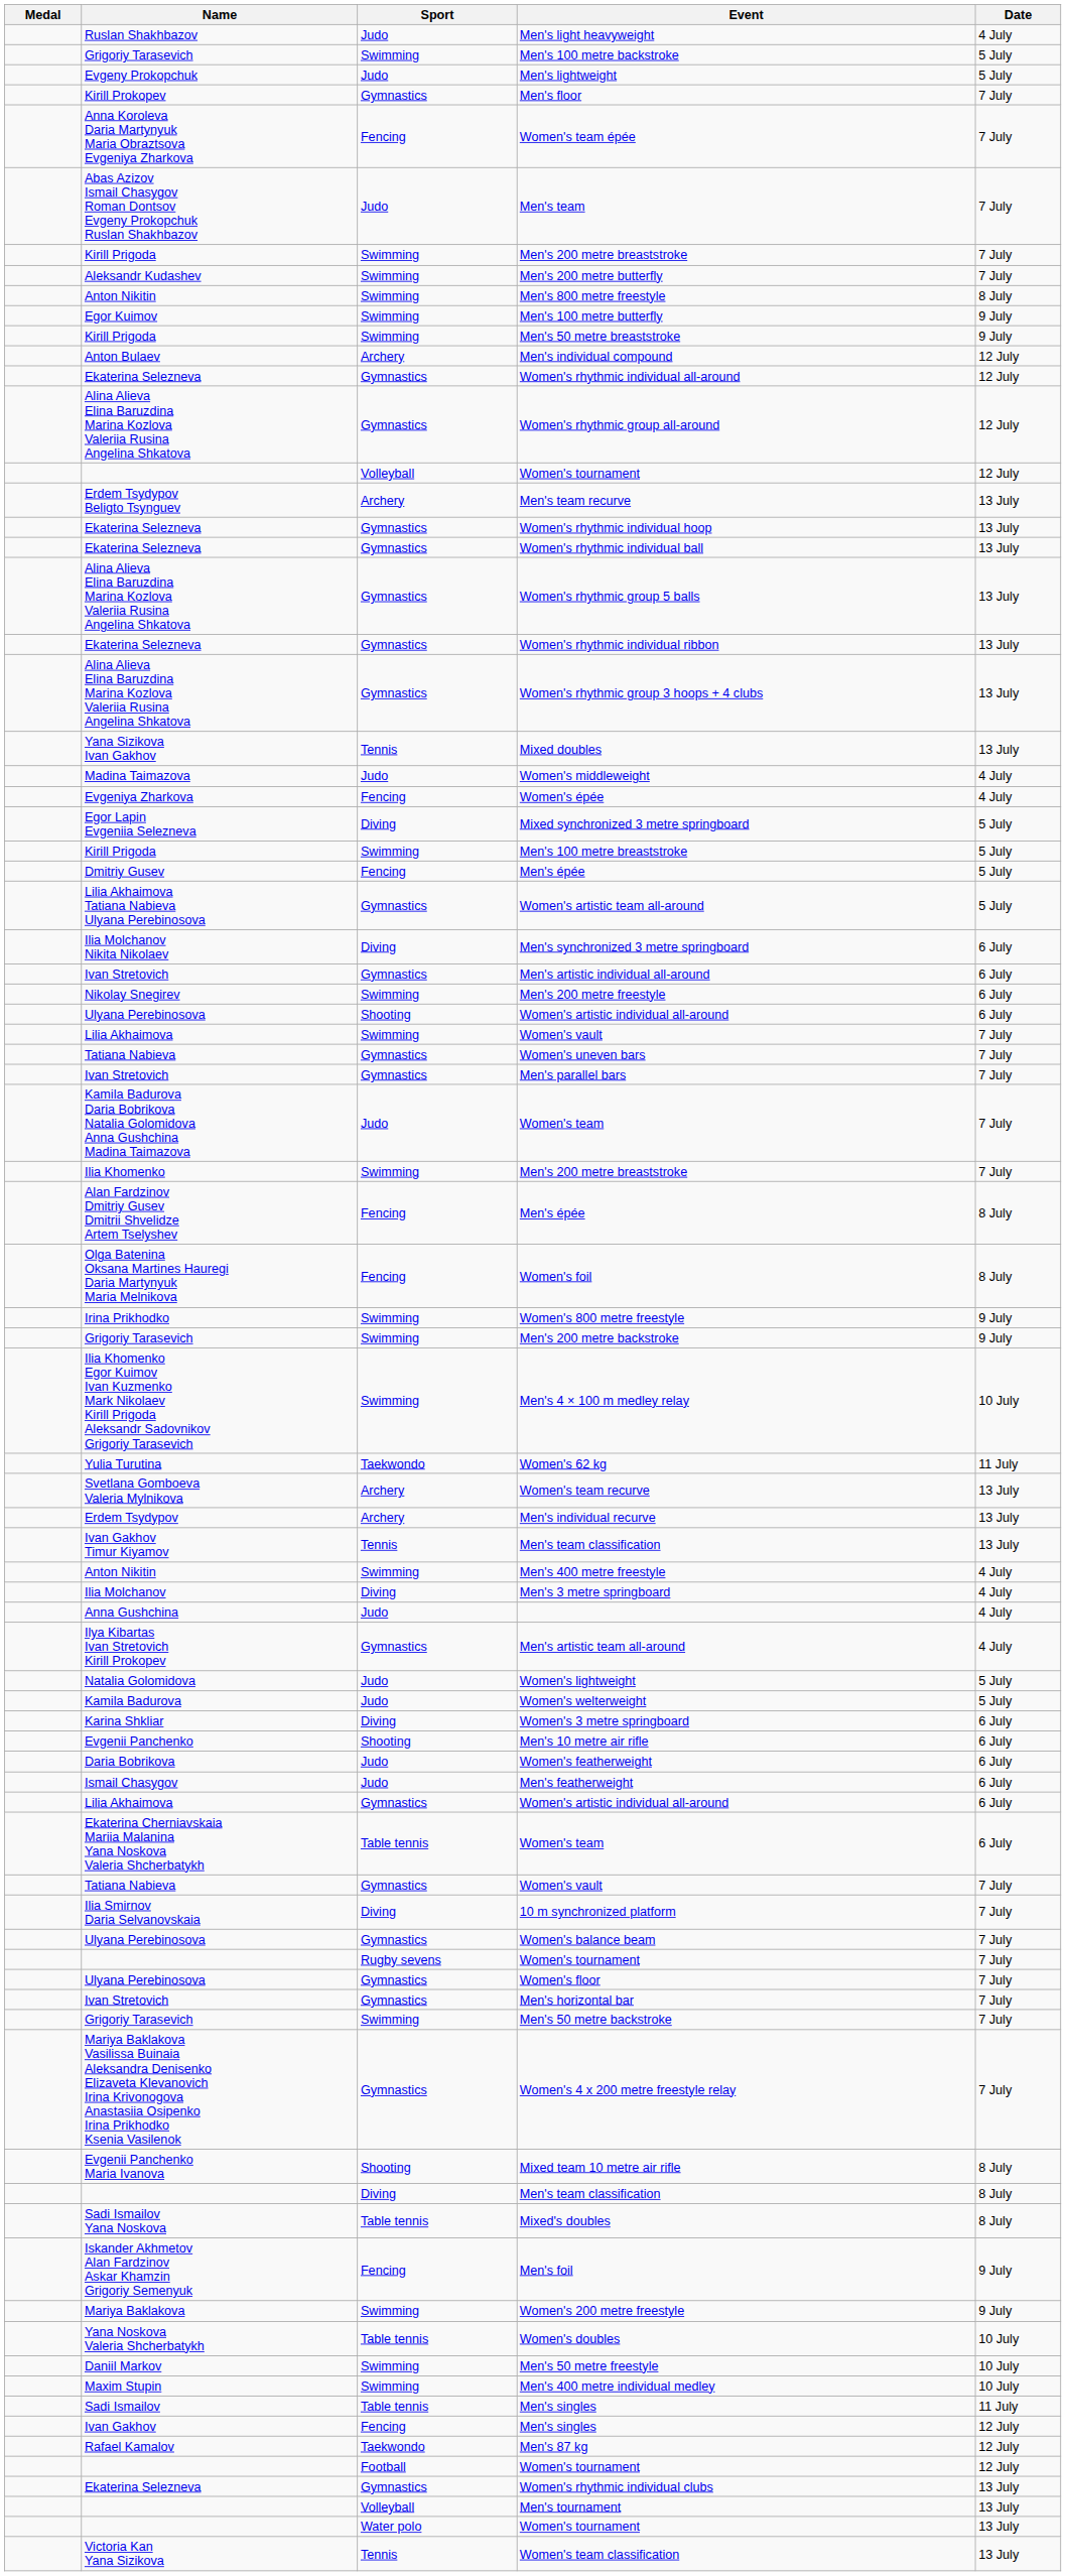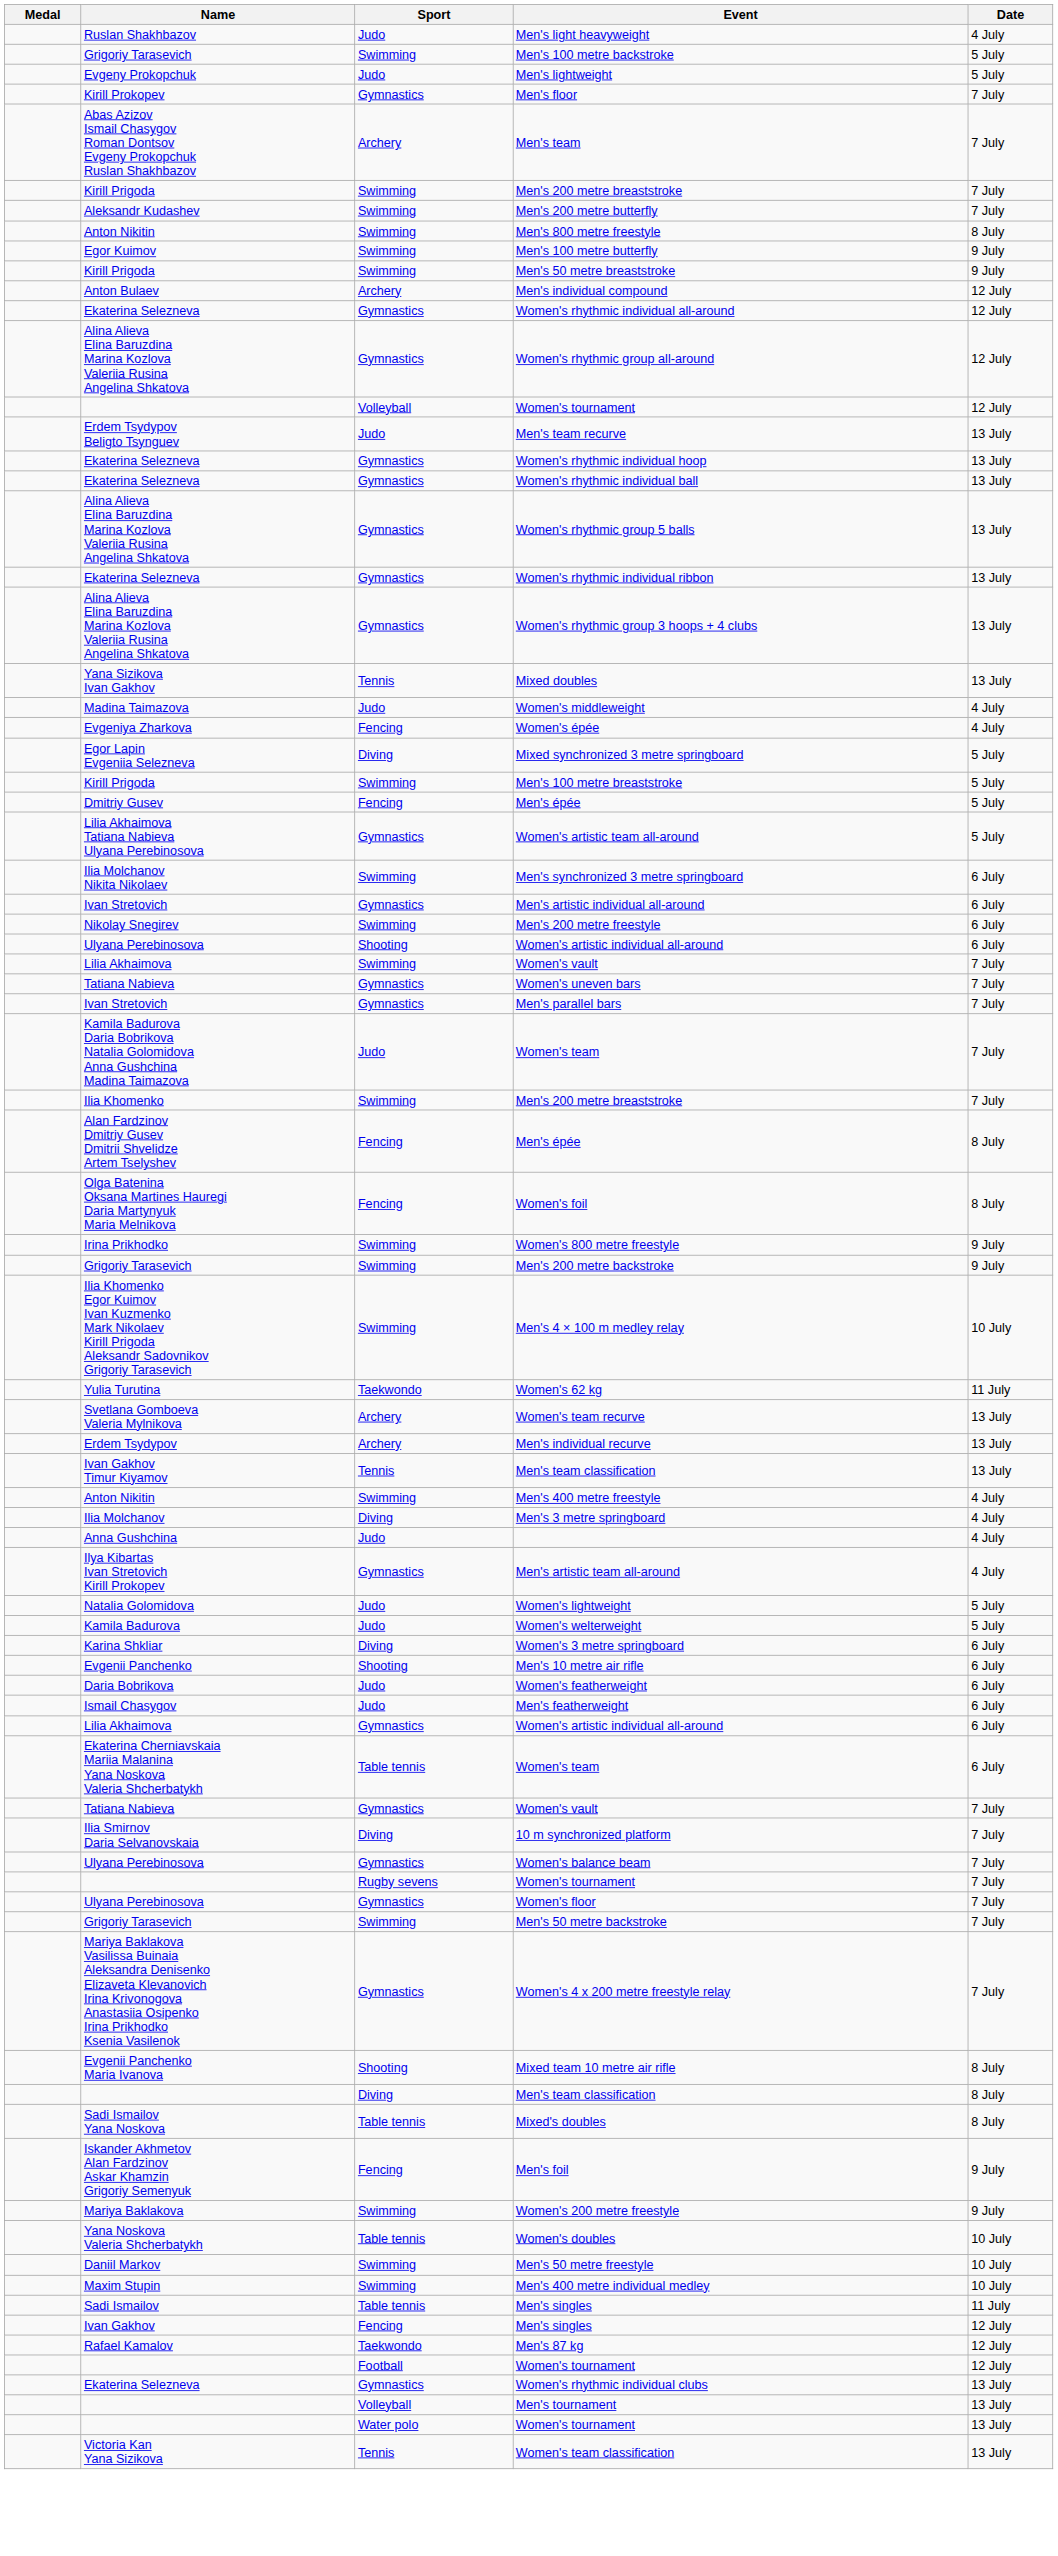- row: Anna Koroleva Daria Martynyuk Maria Obraztsova Evgeniya Zharkova | Fencing | Women's team épée | 7 July
Men's team | Sport: Judo -> Archery
Men's team recurve | Sport: Archery -> Judo
Men's synchronized 3 metre springboard | Sport: Diving -> Swimming
- row: Ivan Stretovich | Gymnastics | Men's horizontal bar | 7 July
